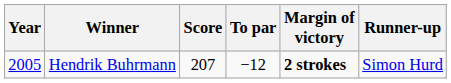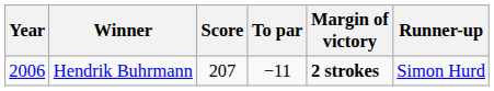Hendrik Buhrmann | Year: 2005 -> 2006
Hendrik Buhrmann | To par: −12 -> −11
